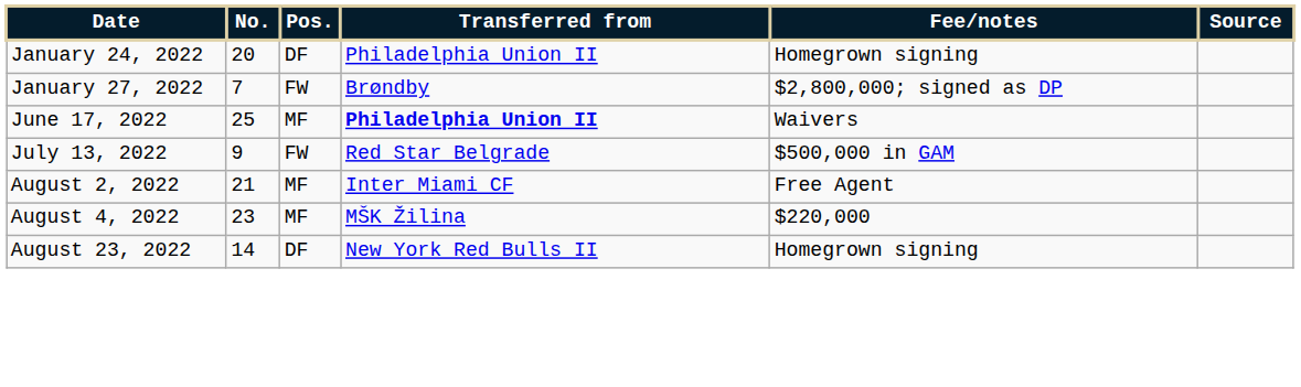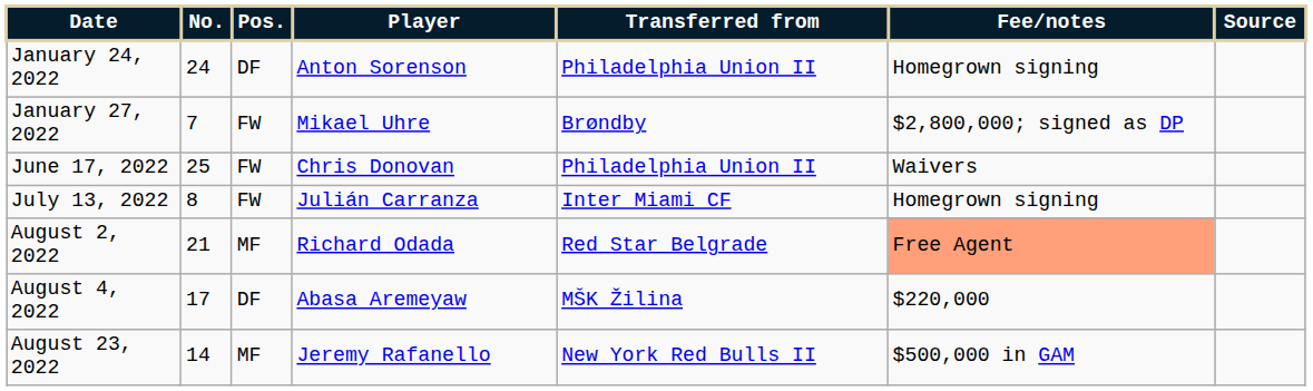+ column: Player | Anton Sorenson | Mikael Uhre | Chris Donovan | Julián Carranza | Richard Odada | Abasa Aremeyaw | Jeremy Rafanello
January 24, 2022 | No.: 20 -> 24
June 17, 2022 | Pos.: MF -> FW
June 17, 2022 | Transferred from: bold -> normal
July 13, 2022 | No.: 9 -> 8
July 13, 2022 | Transferred from: Red Star Belgrade -> Inter Miami CF
July 13, 2022 | Fee/notes: $500,000 in GAM -> Homegrown signing
August 2, 2022 | Transferred from: Inter Miami CF -> Red Star Belgrade
August 2, 2022 | Fee/notes: no background -> lightsalmon background
August 4, 2022 | No.: 23 -> 17
August 4, 2022 | Pos.: MF -> DF
August 23, 2022 | Pos.: DF -> MF
August 23, 2022 | Fee/notes: Homegrown signing -> $500,000 in GAM
